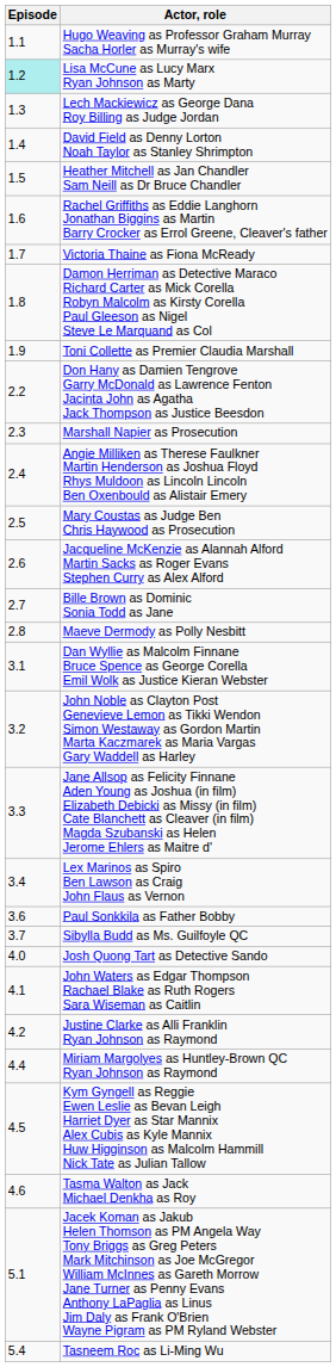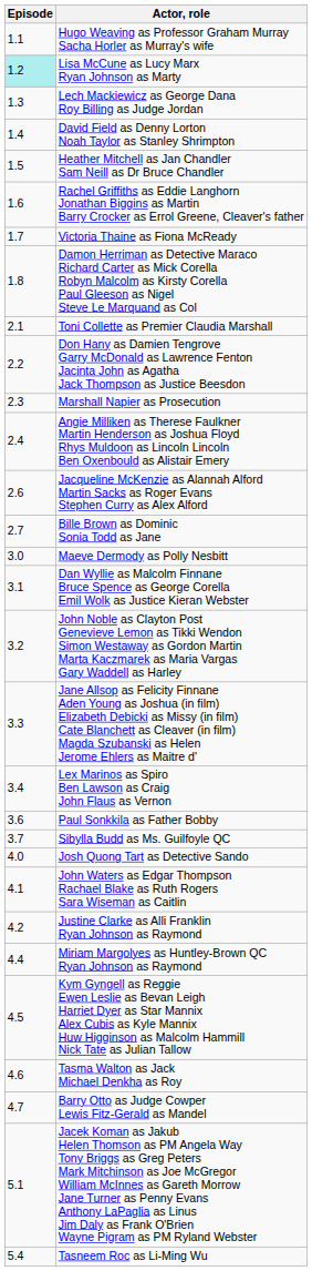Toni Collette as Premier Claudia Marshall | Episode: 1.9 -> 2.1
- row: 2.5 | Mary Coustas as Judge Ben Chris Haywood as Prosecution
Maeve Dermody as Polly Nesbitt | Episode: 2.8 -> 3.0
+ row: 4.7 | Barry Otto as Judge Cowper Lewis Fitz-Gerald as Mandel
